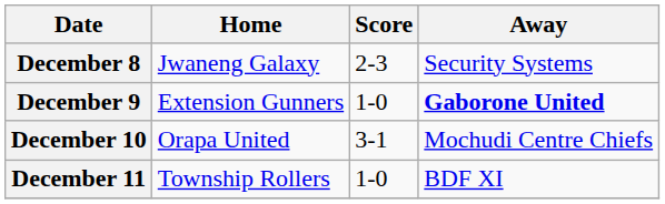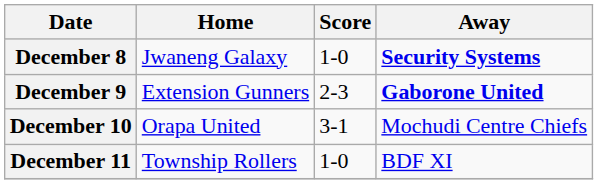December 8 | Score: 2-3 -> 1-0
December 8 | Away: normal -> bold
December 9 | Score: 1-0 -> 2-3
